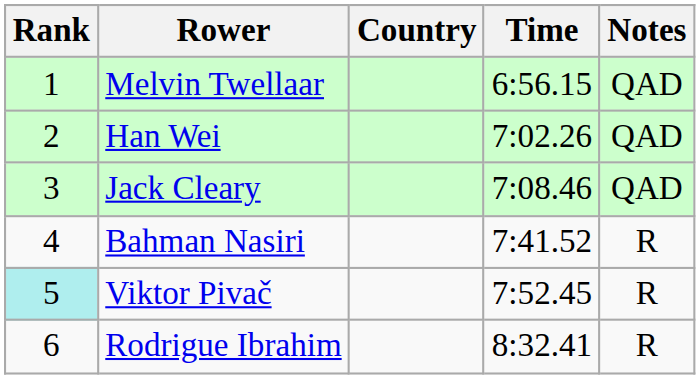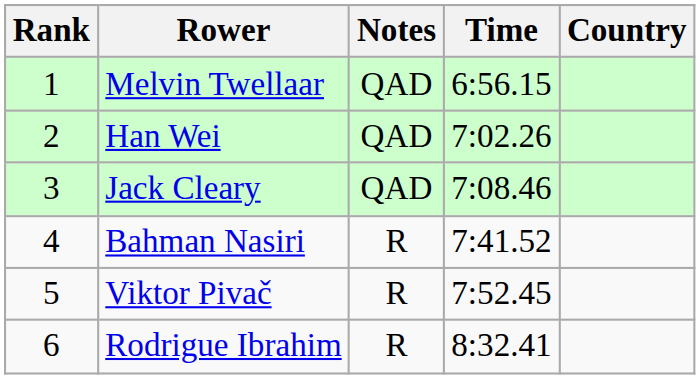columns swapped: Country <-> Notes
Viktor Pivač | Rank: paleturquoise background -> no background
